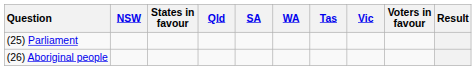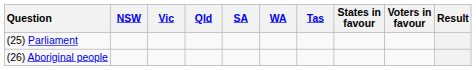columns swapped: Vic <-> States in favour
